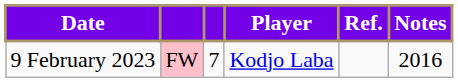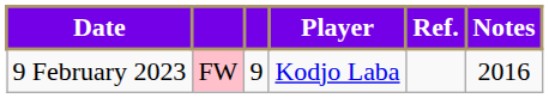9 February 2023 | column 3: 7 -> 9
